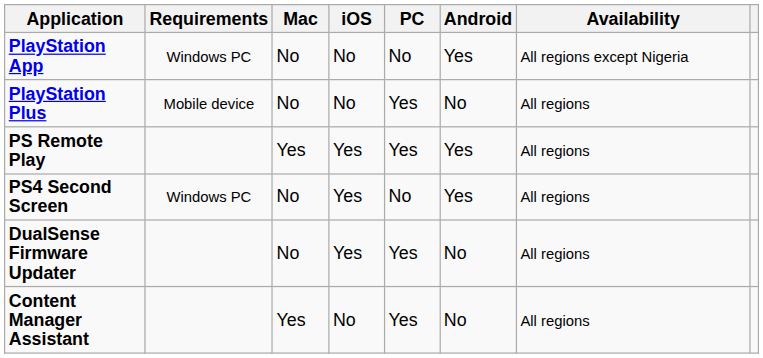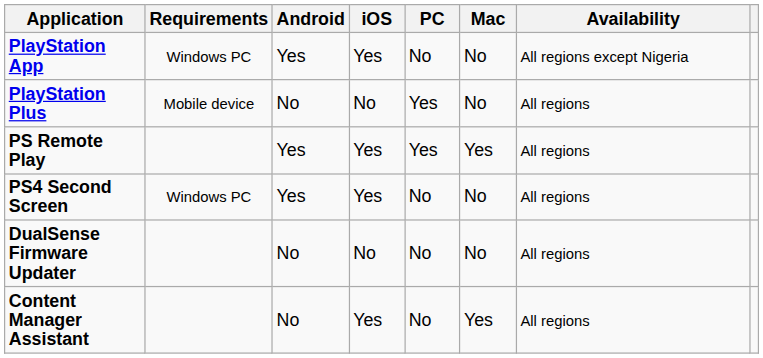columns swapped: Android <-> Mac
PlayStation App | iOS: No -> Yes
DualSense Firmware Updater | iOS: Yes -> No
DualSense Firmware Updater | PC: Yes -> No
Content Manager Assistant | iOS: No -> Yes
Content Manager Assistant | PC: Yes -> No
